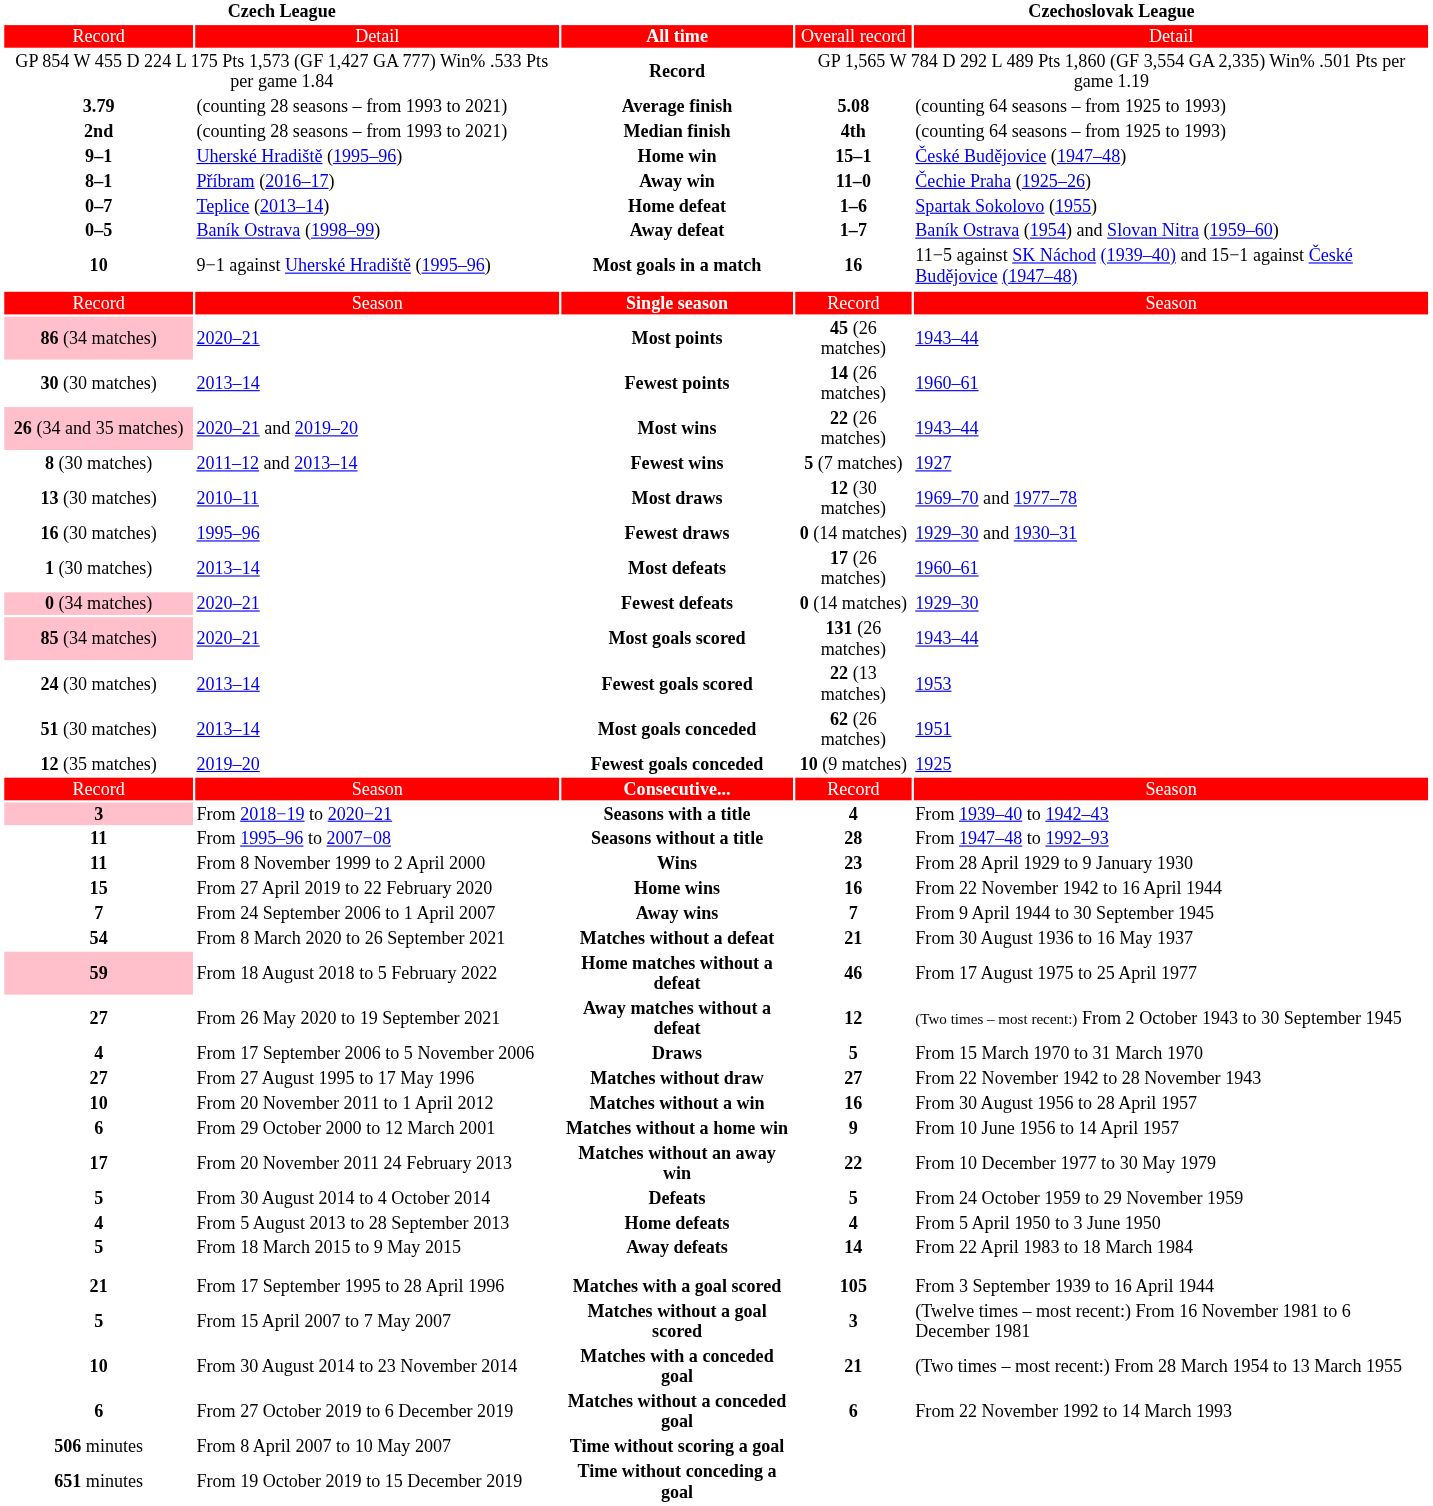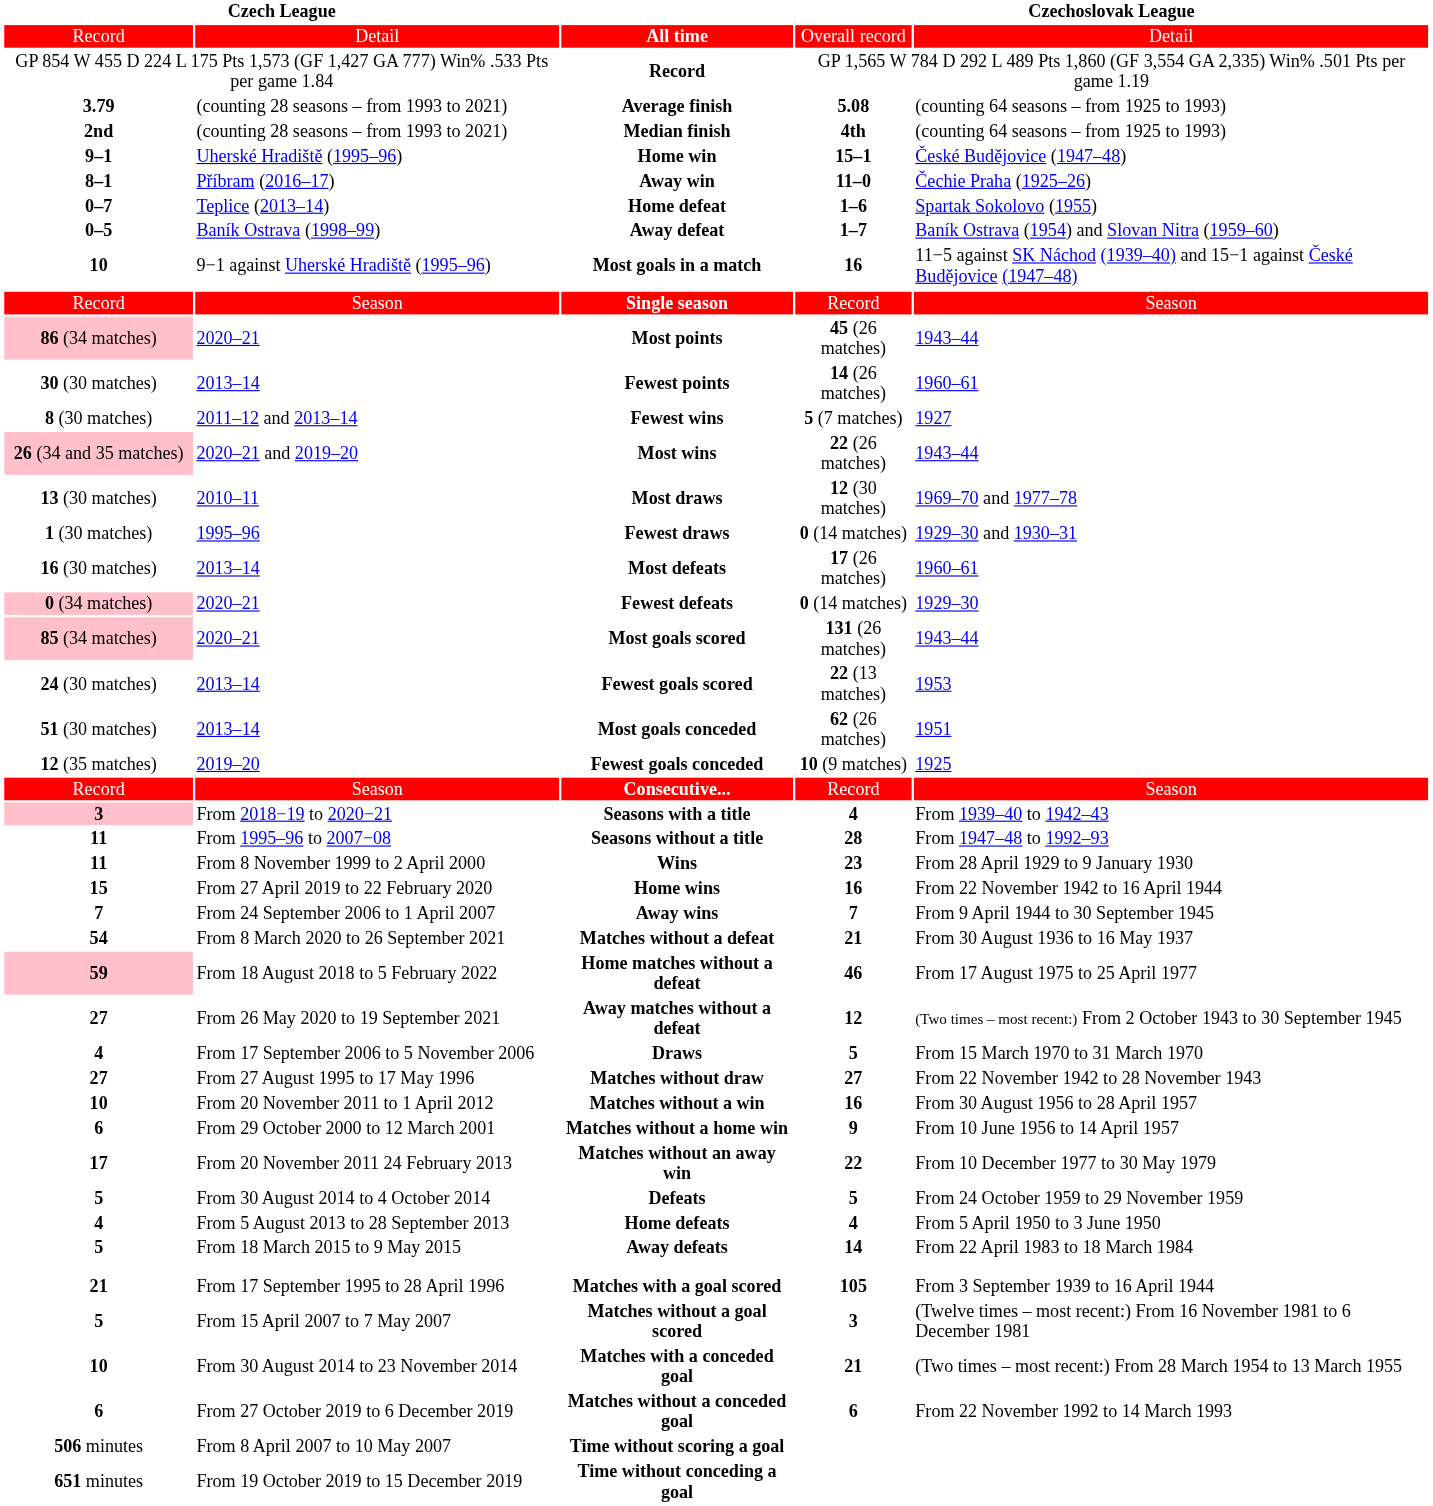rows swapped: Most wins <-> Fewest wins
Fewest draws | column 1: 16 (30 matches) -> 1 (30 matches)
Most defeats | column 1: 1 (30 matches) -> 16 (30 matches)
